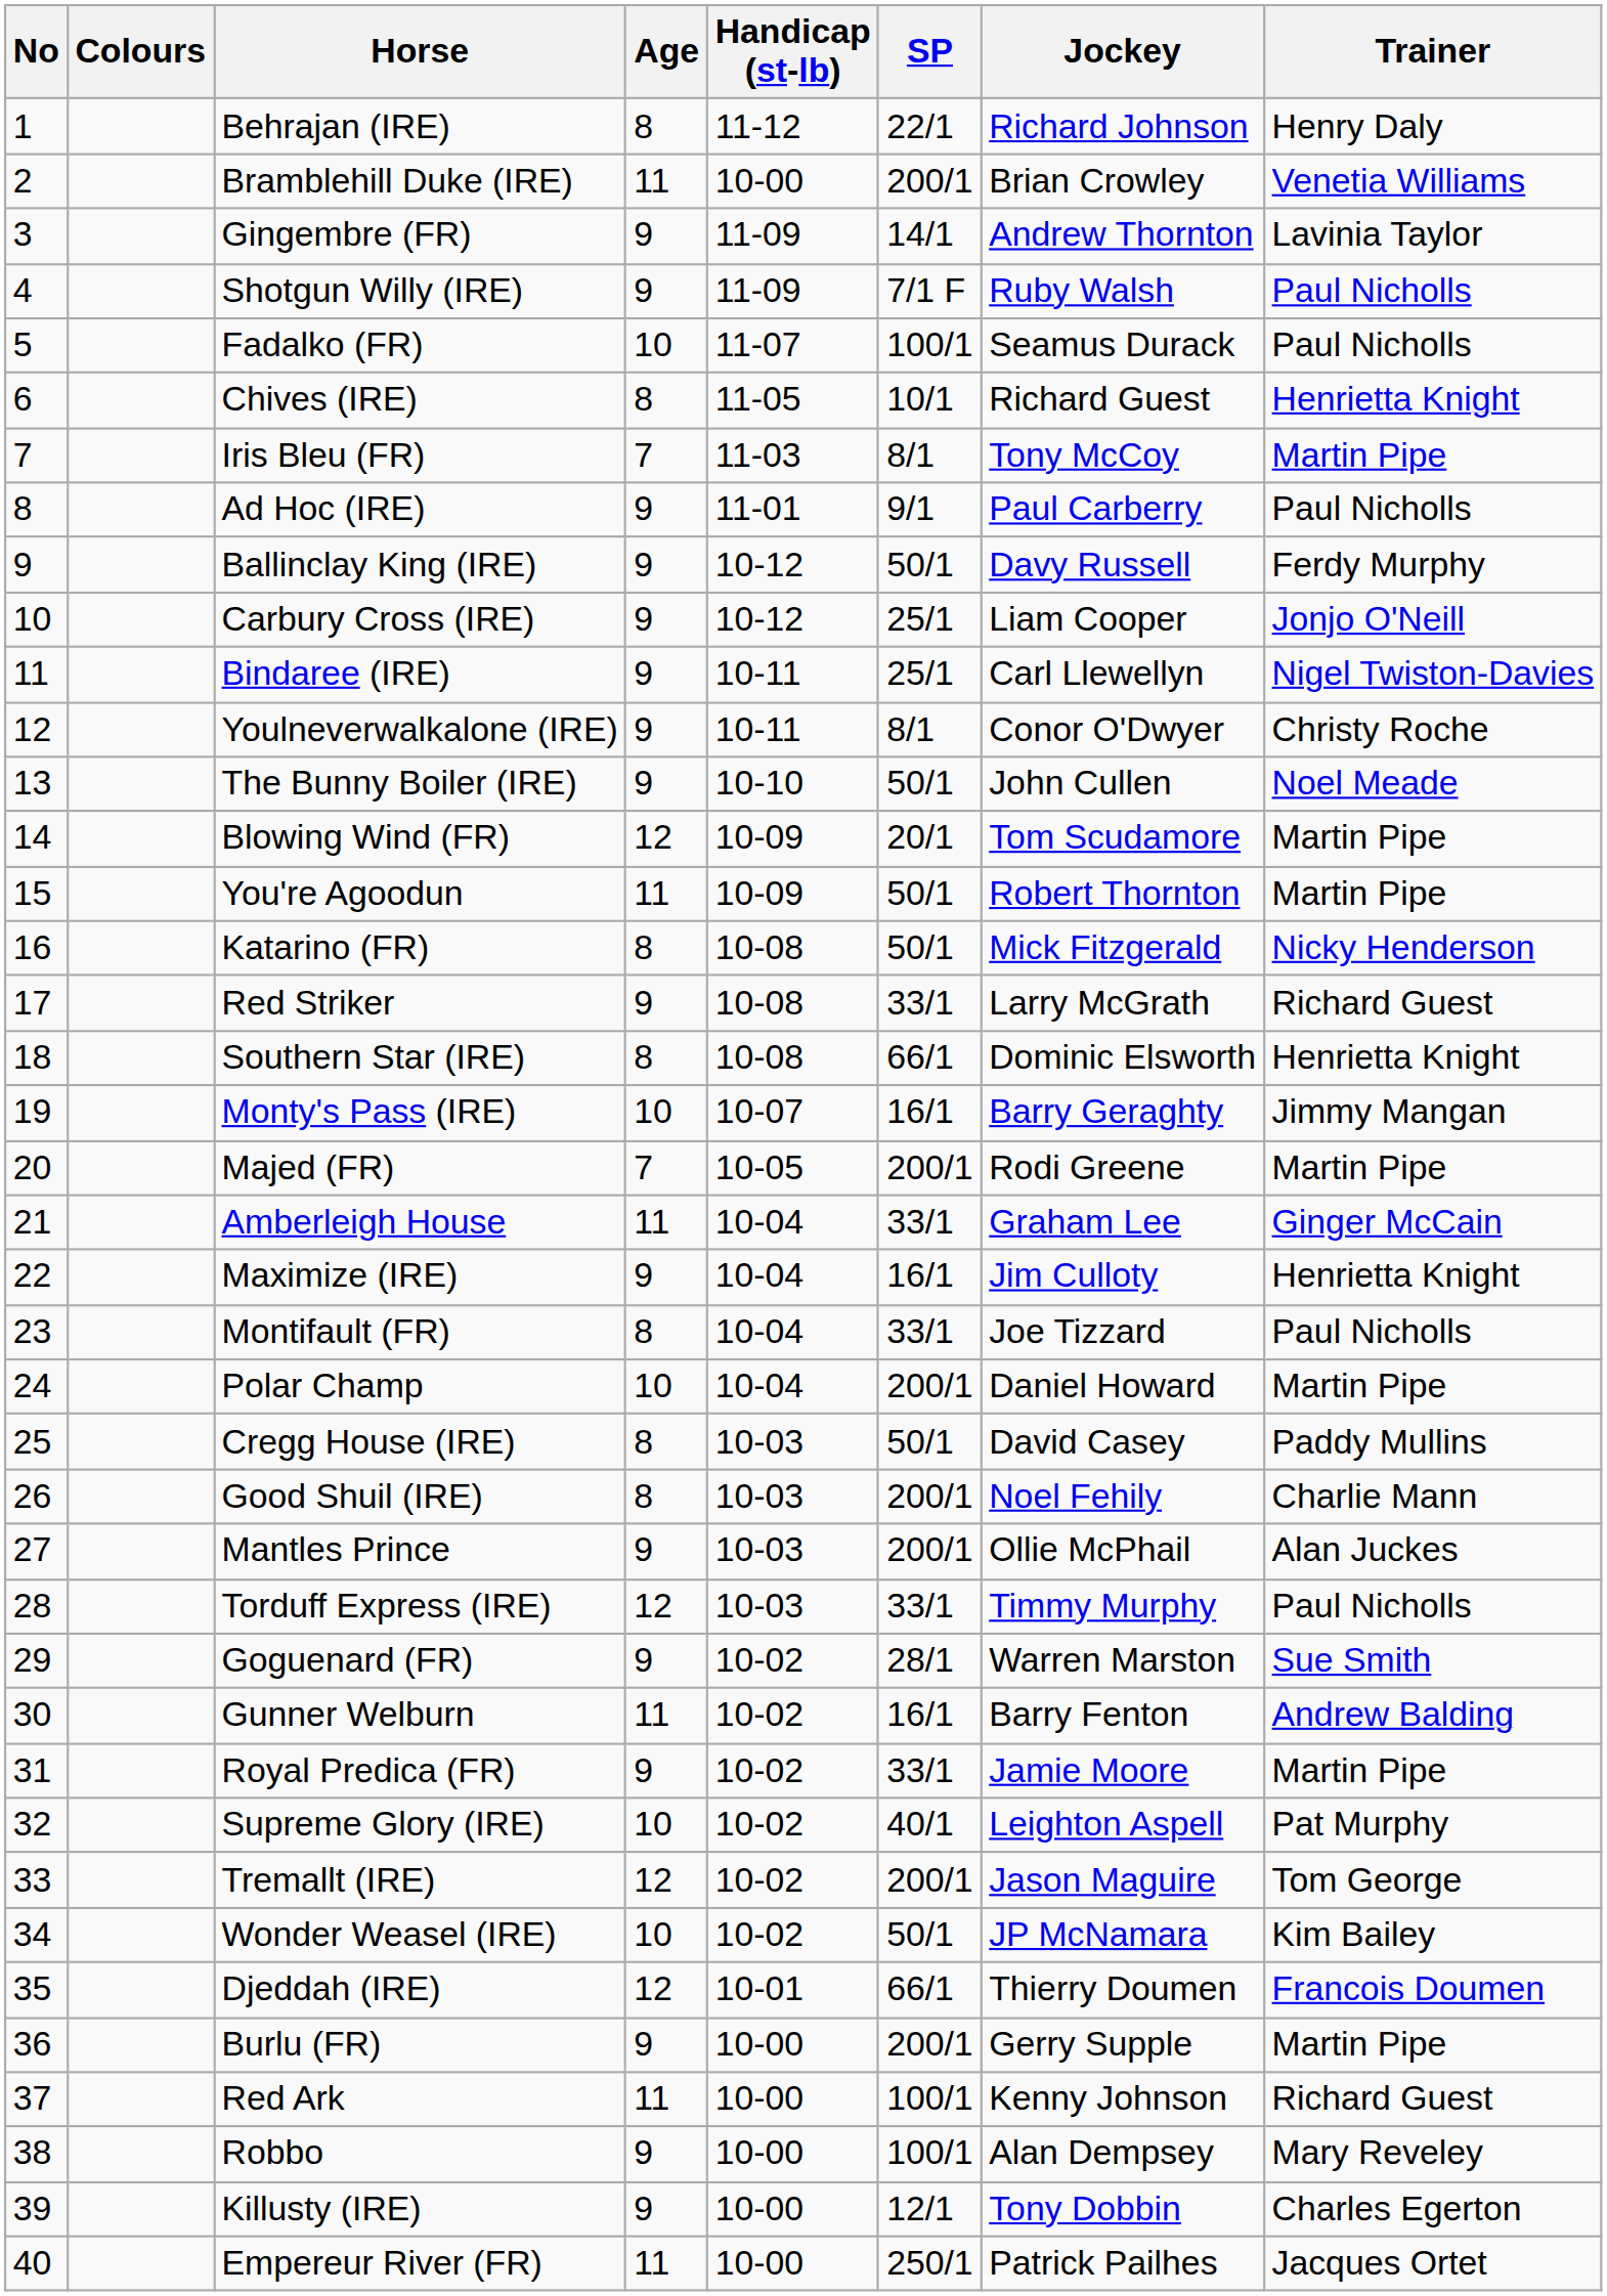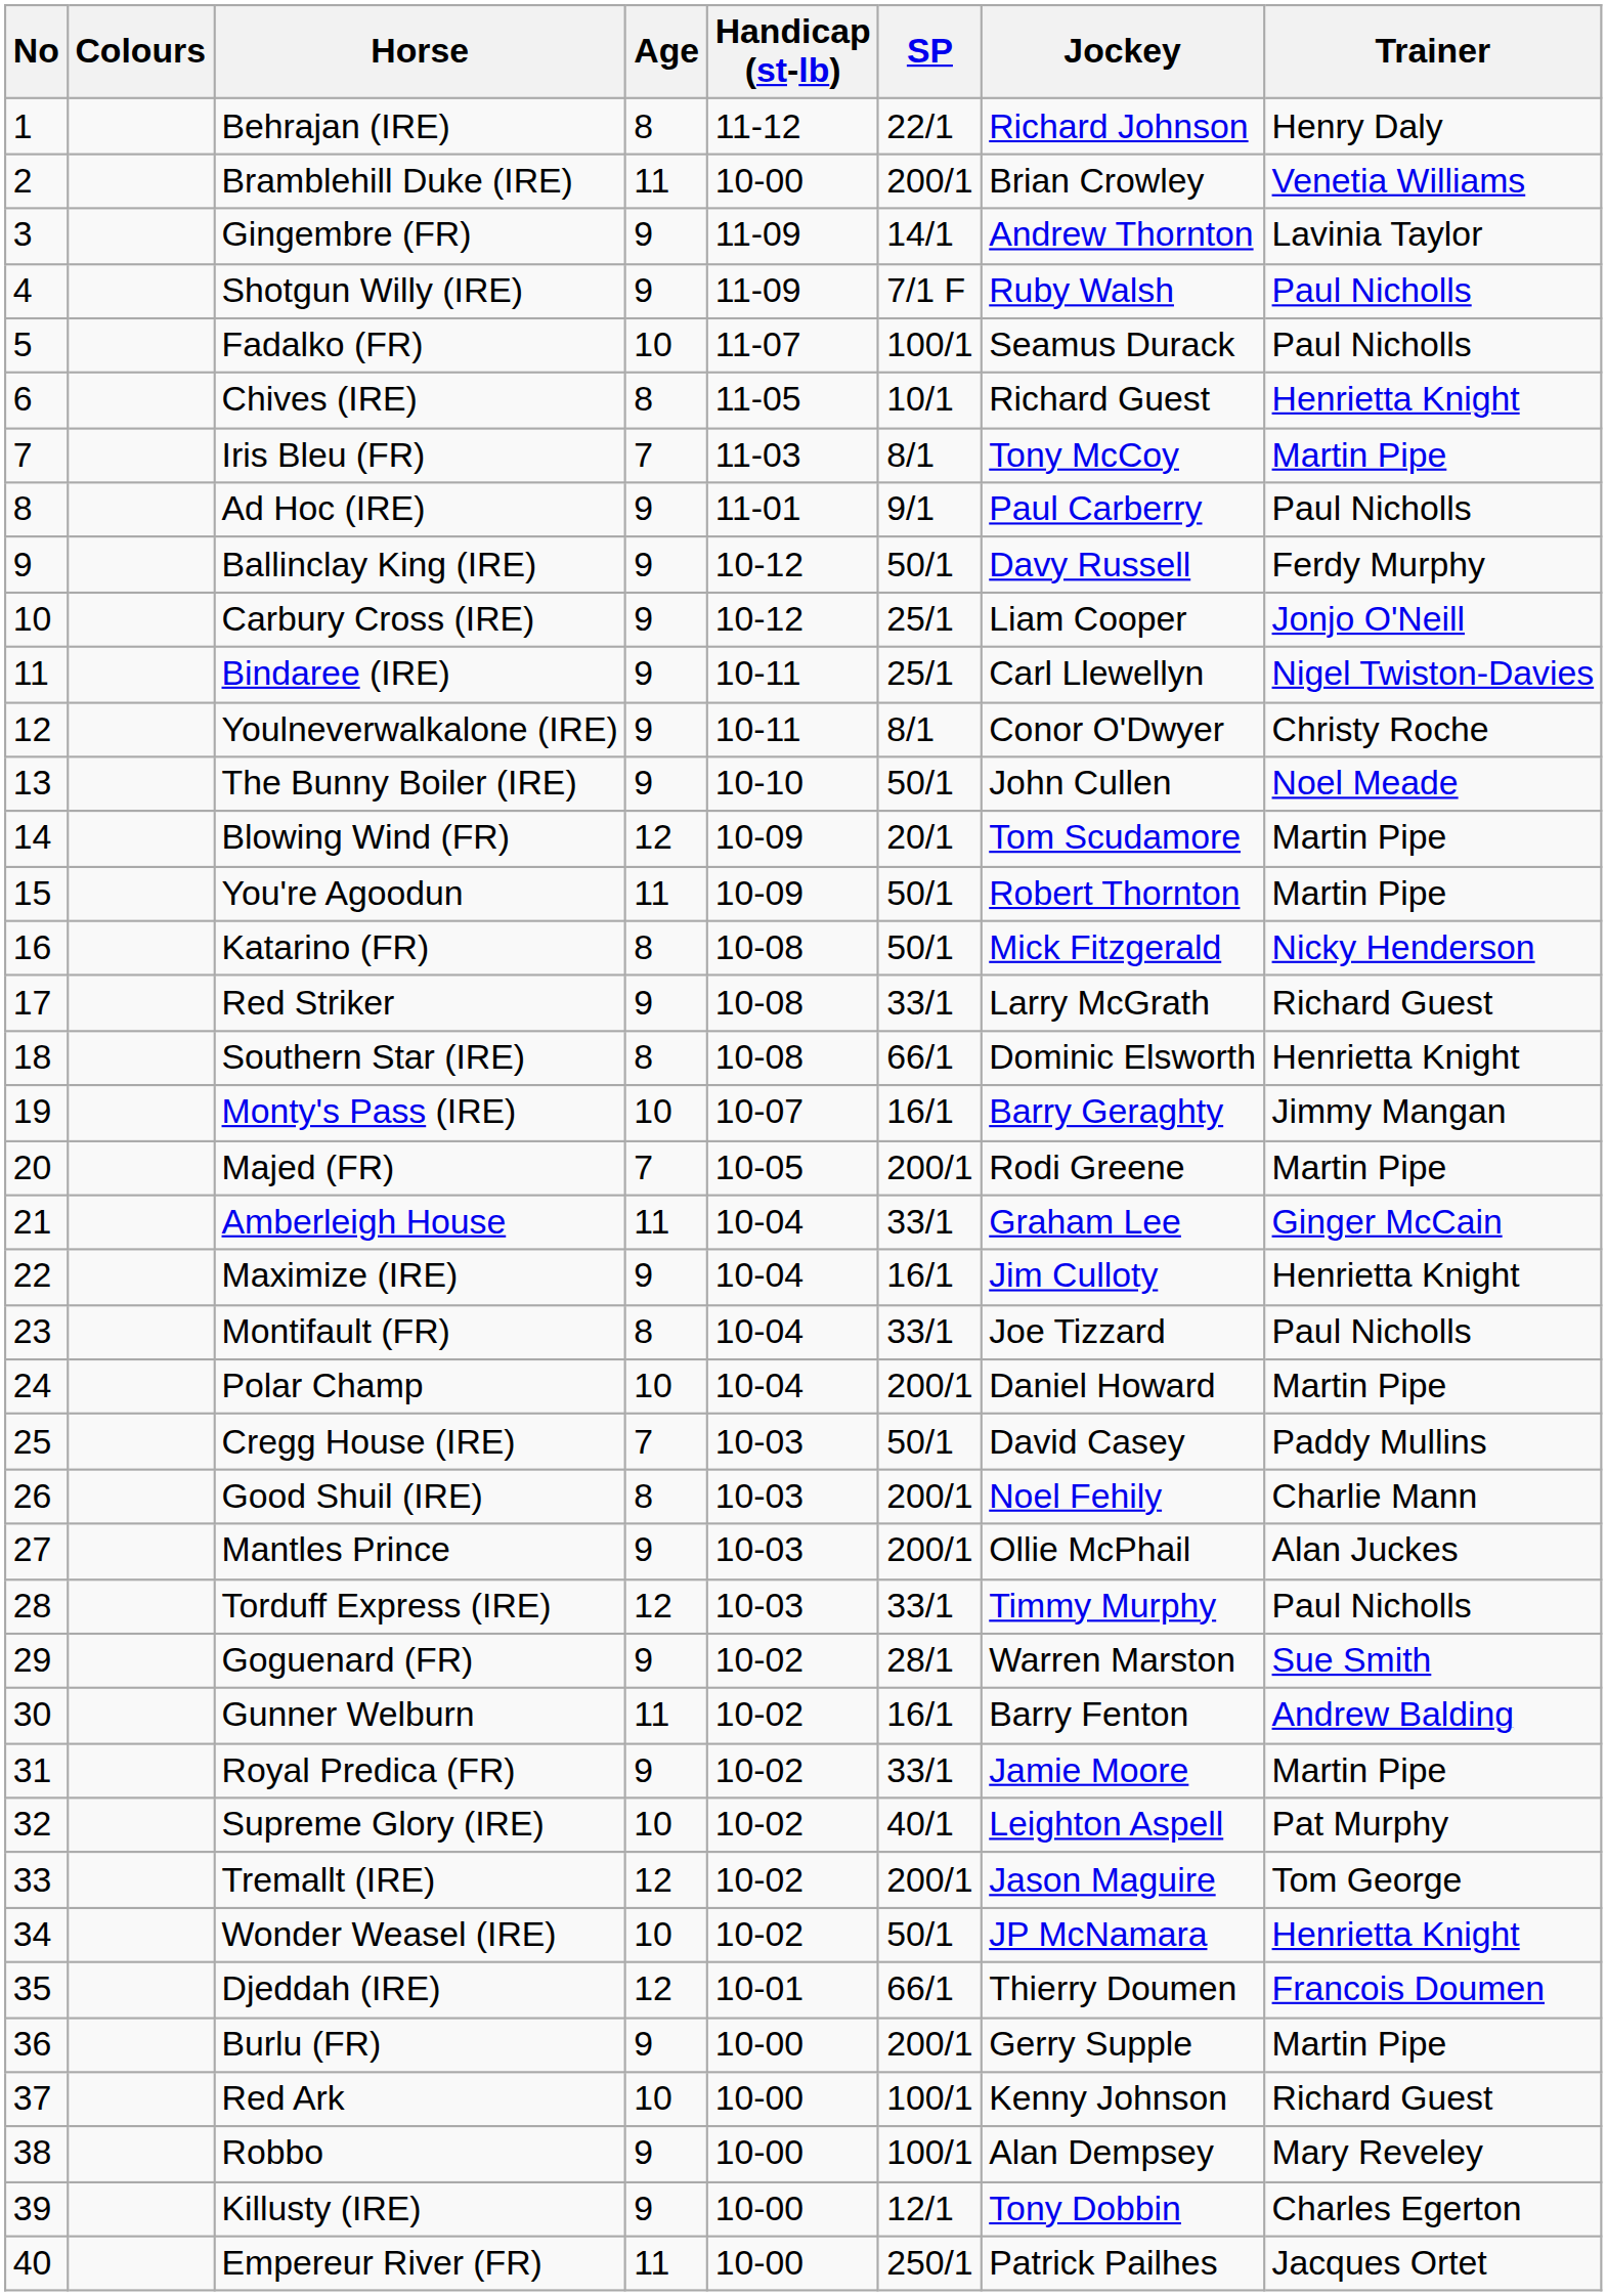Cregg House (IRE) | Age: 8 -> 7
Wonder Weasel (IRE) | Trainer: Kim Bailey -> Henrietta Knight
Red Ark | Age: 11 -> 10
